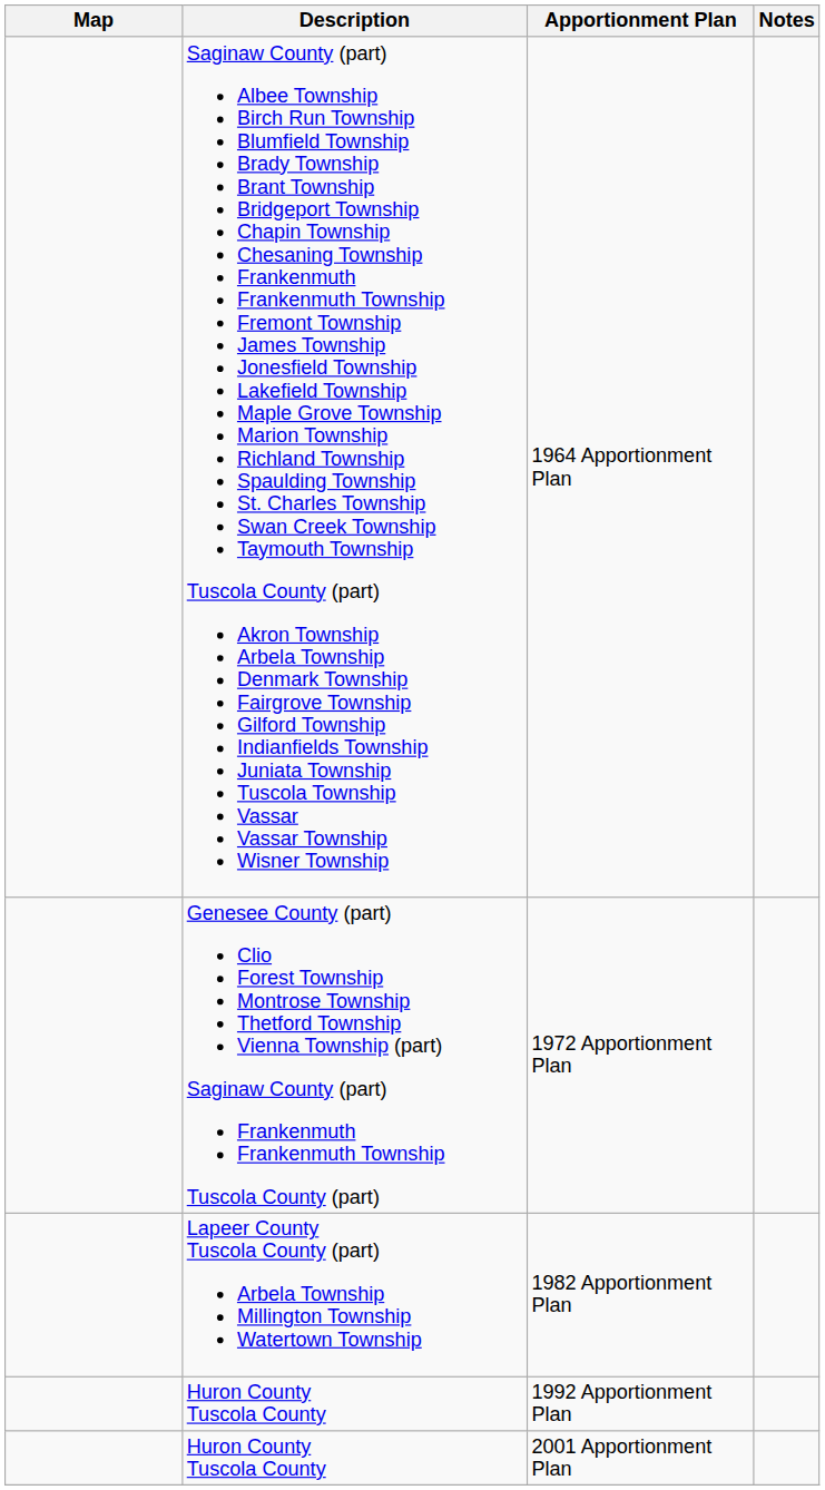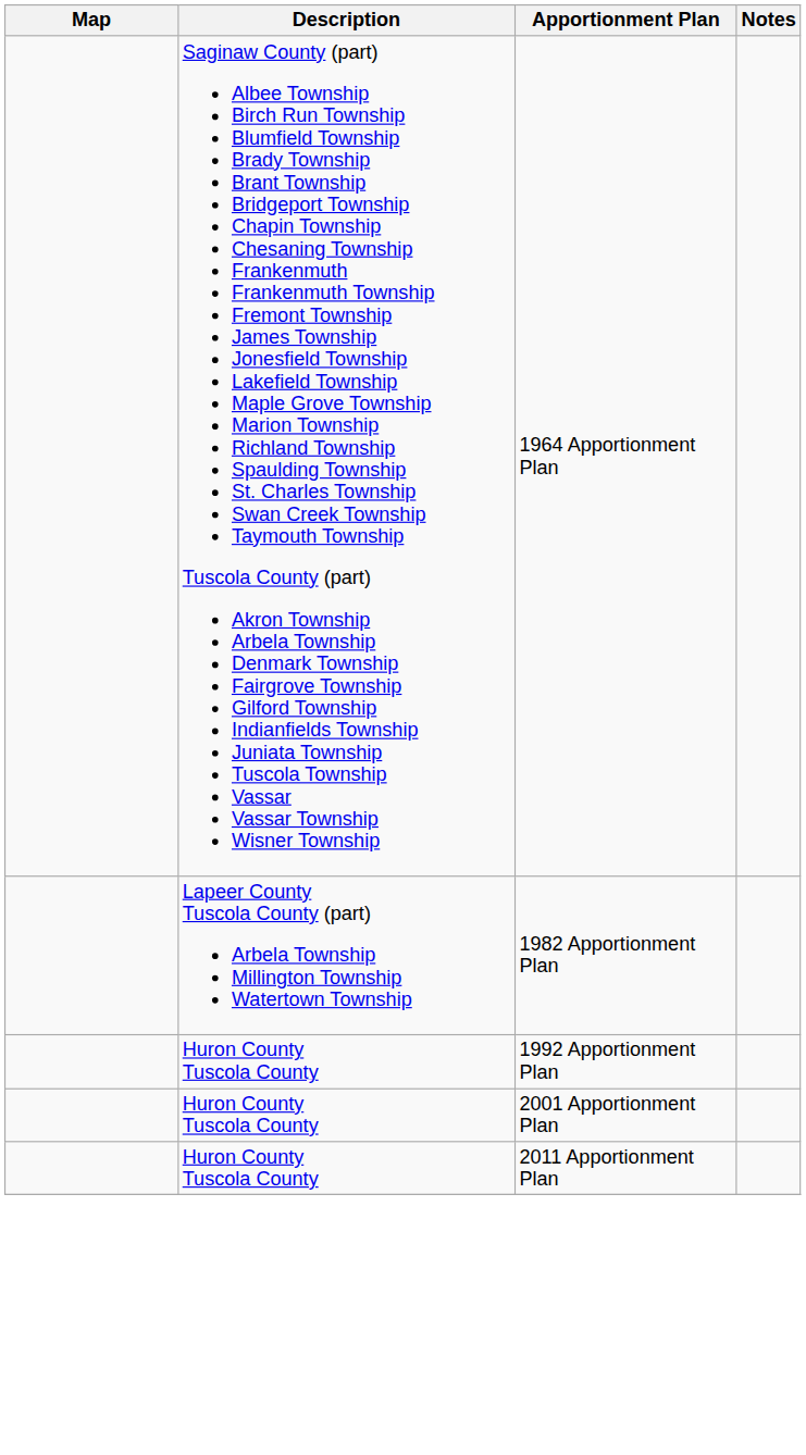- row: Genesee County (part) Clio Forest Township Montrose Township Thetford Township Vienna Township (part) Saginaw County (part) Frankenmuth Frankenmuth Township Tuscola County (part) | 1972 Apportionment Plan
+ row: Huron County Tuscola County | 2011 Apportionment Plan
